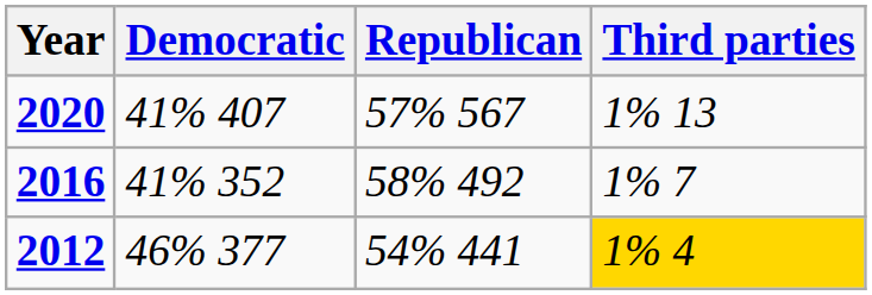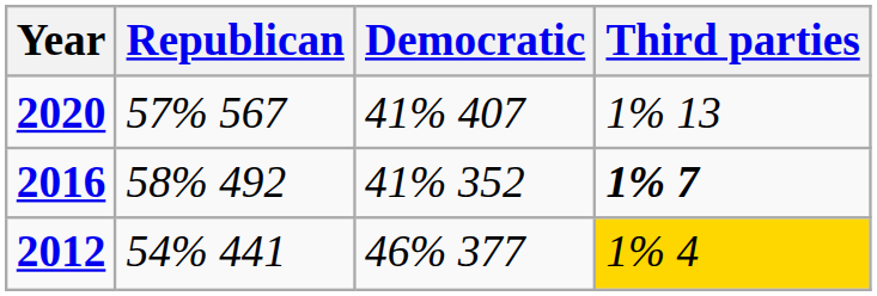columns swapped: Republican <-> Democratic
2016 | Third parties: normal -> bold
